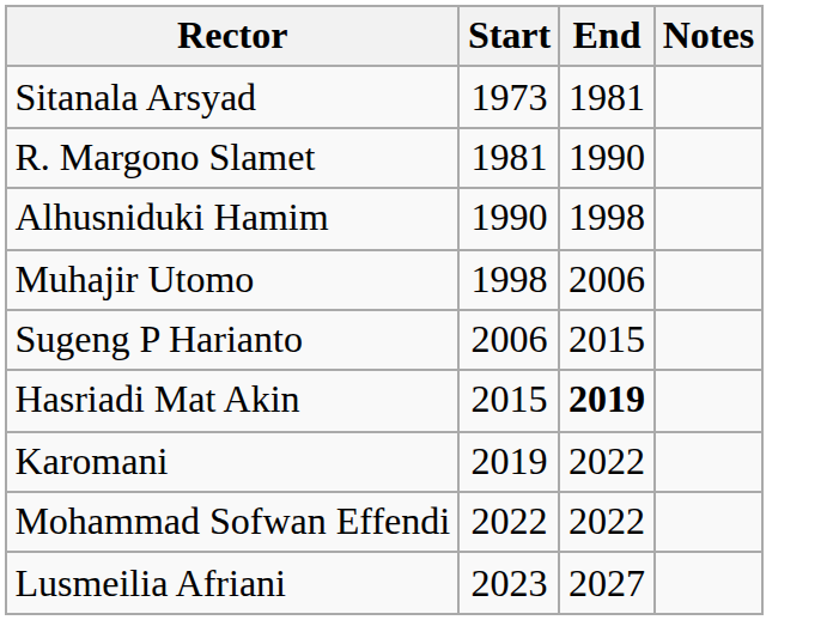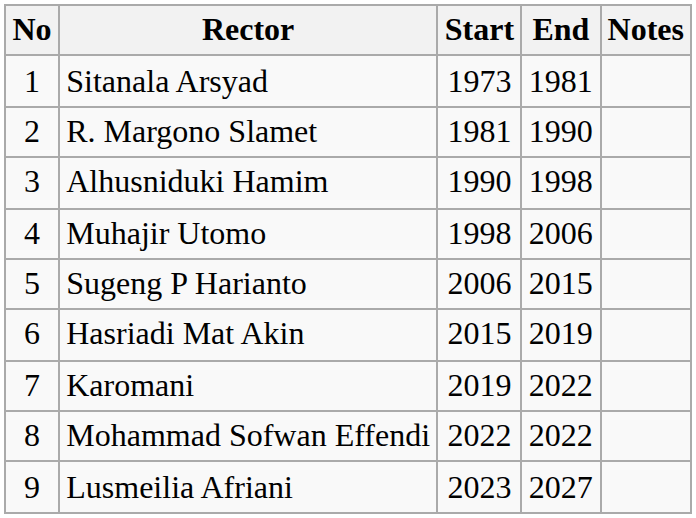+ column: No | 1 | 2 | 3 | 4 | 5 | 6 | 7 | 8 | 9
Hasriadi Mat Akin | End: bold -> normal
